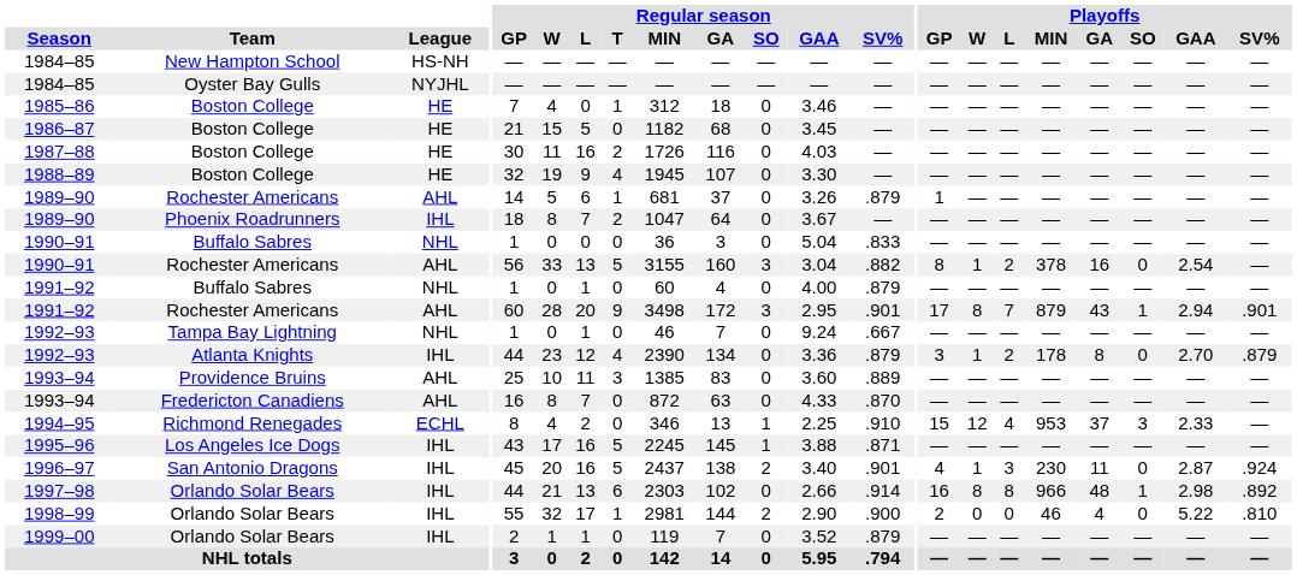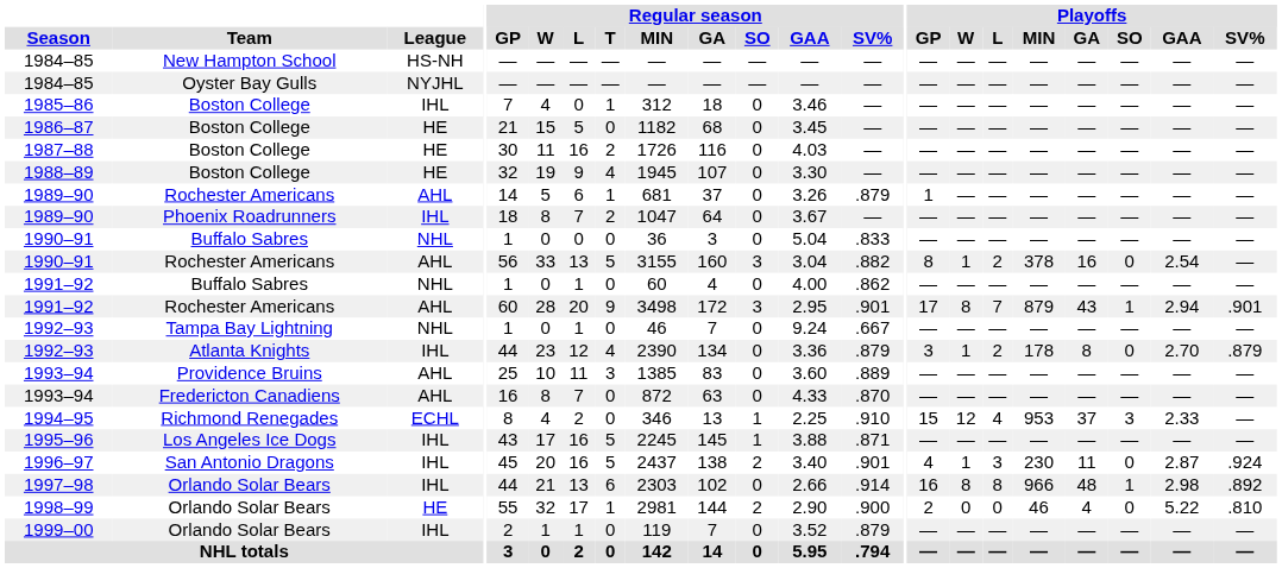1985–86 | League: HE -> IHL
1991–92 / Buffalo Sabres | Regular season / SV%: .879 -> .862
1998–99 | League: IHL -> HE
